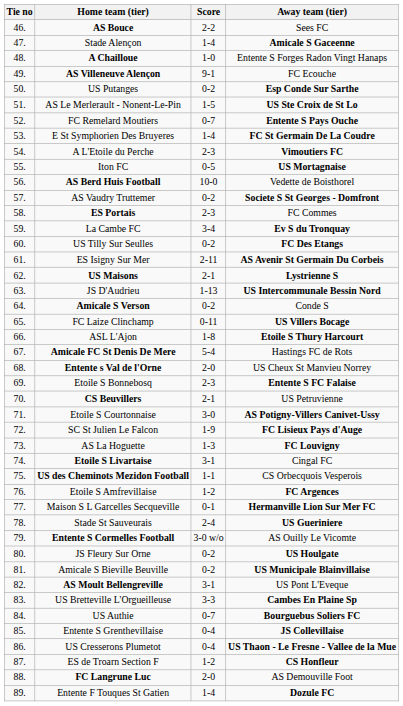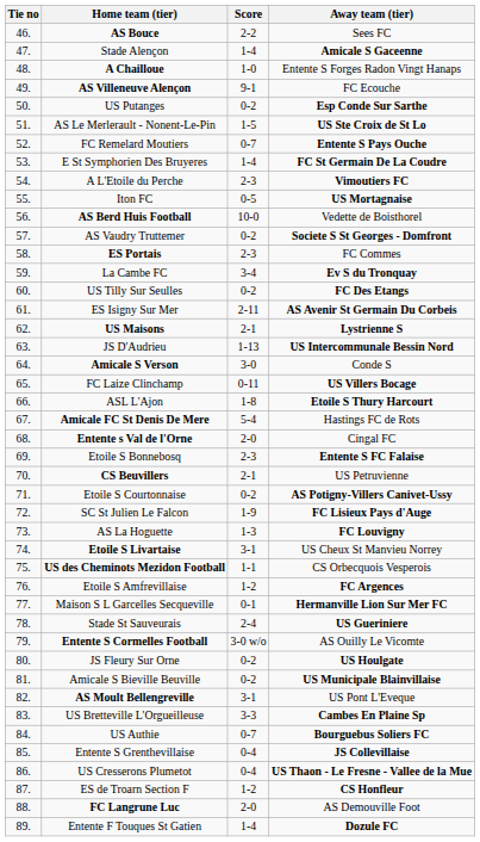Amicale S Verson | Score: 0-2 -> 3-0
Entente s Val de l'Orne | Away team (tier): US Cheux St Manvieu Norrey -> Cingal FC
Etoile S Courtonnaise | Score: 3-0 -> 0-2
Etoile S Livartaise | Away team (tier): Cingal FC -> US Cheux St Manvieu Norrey
